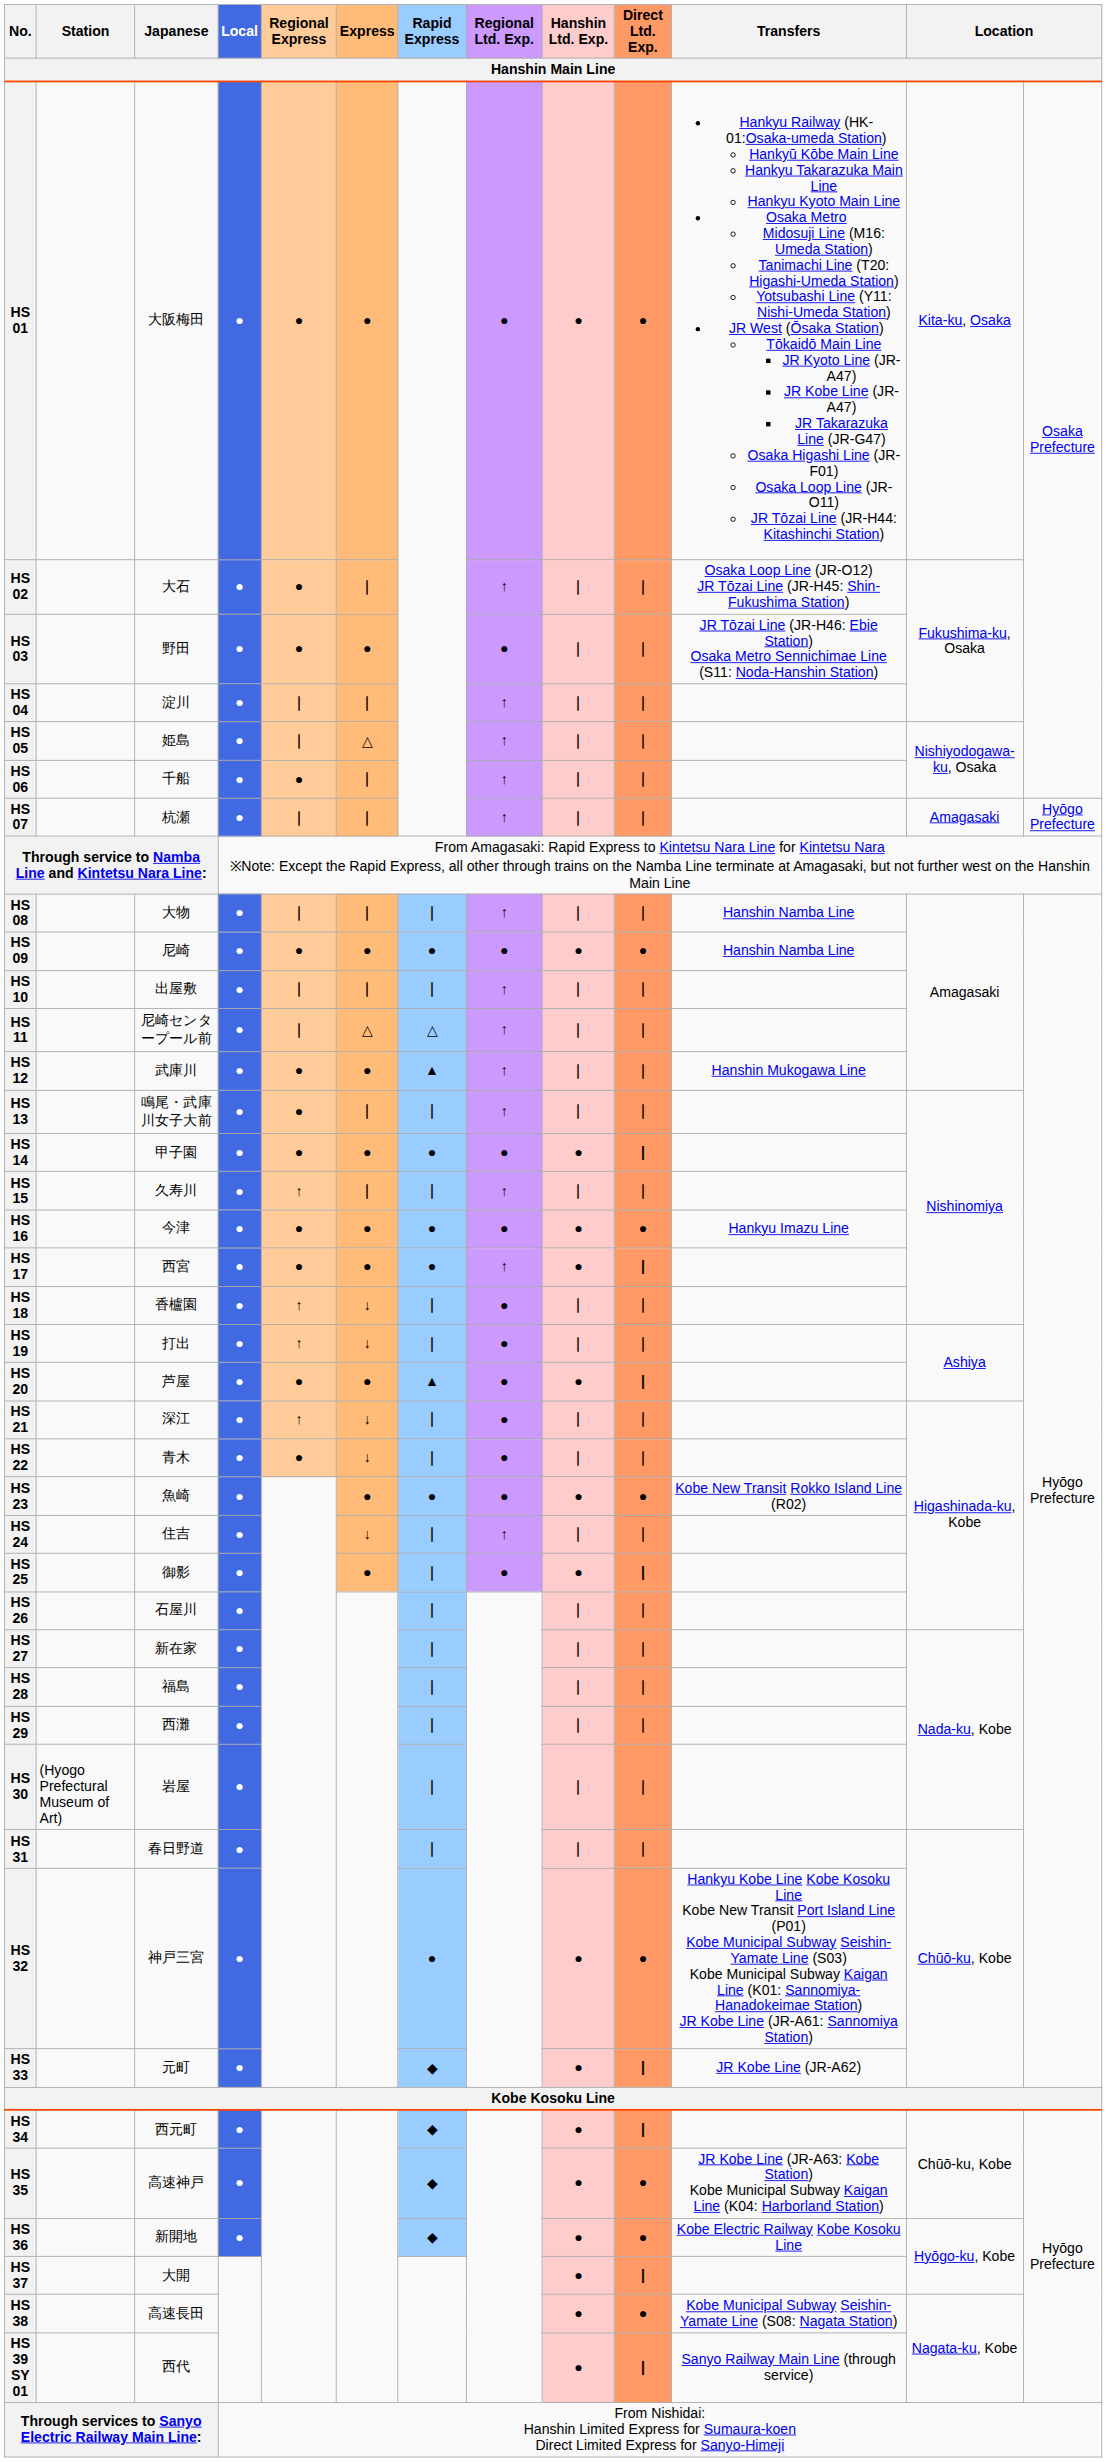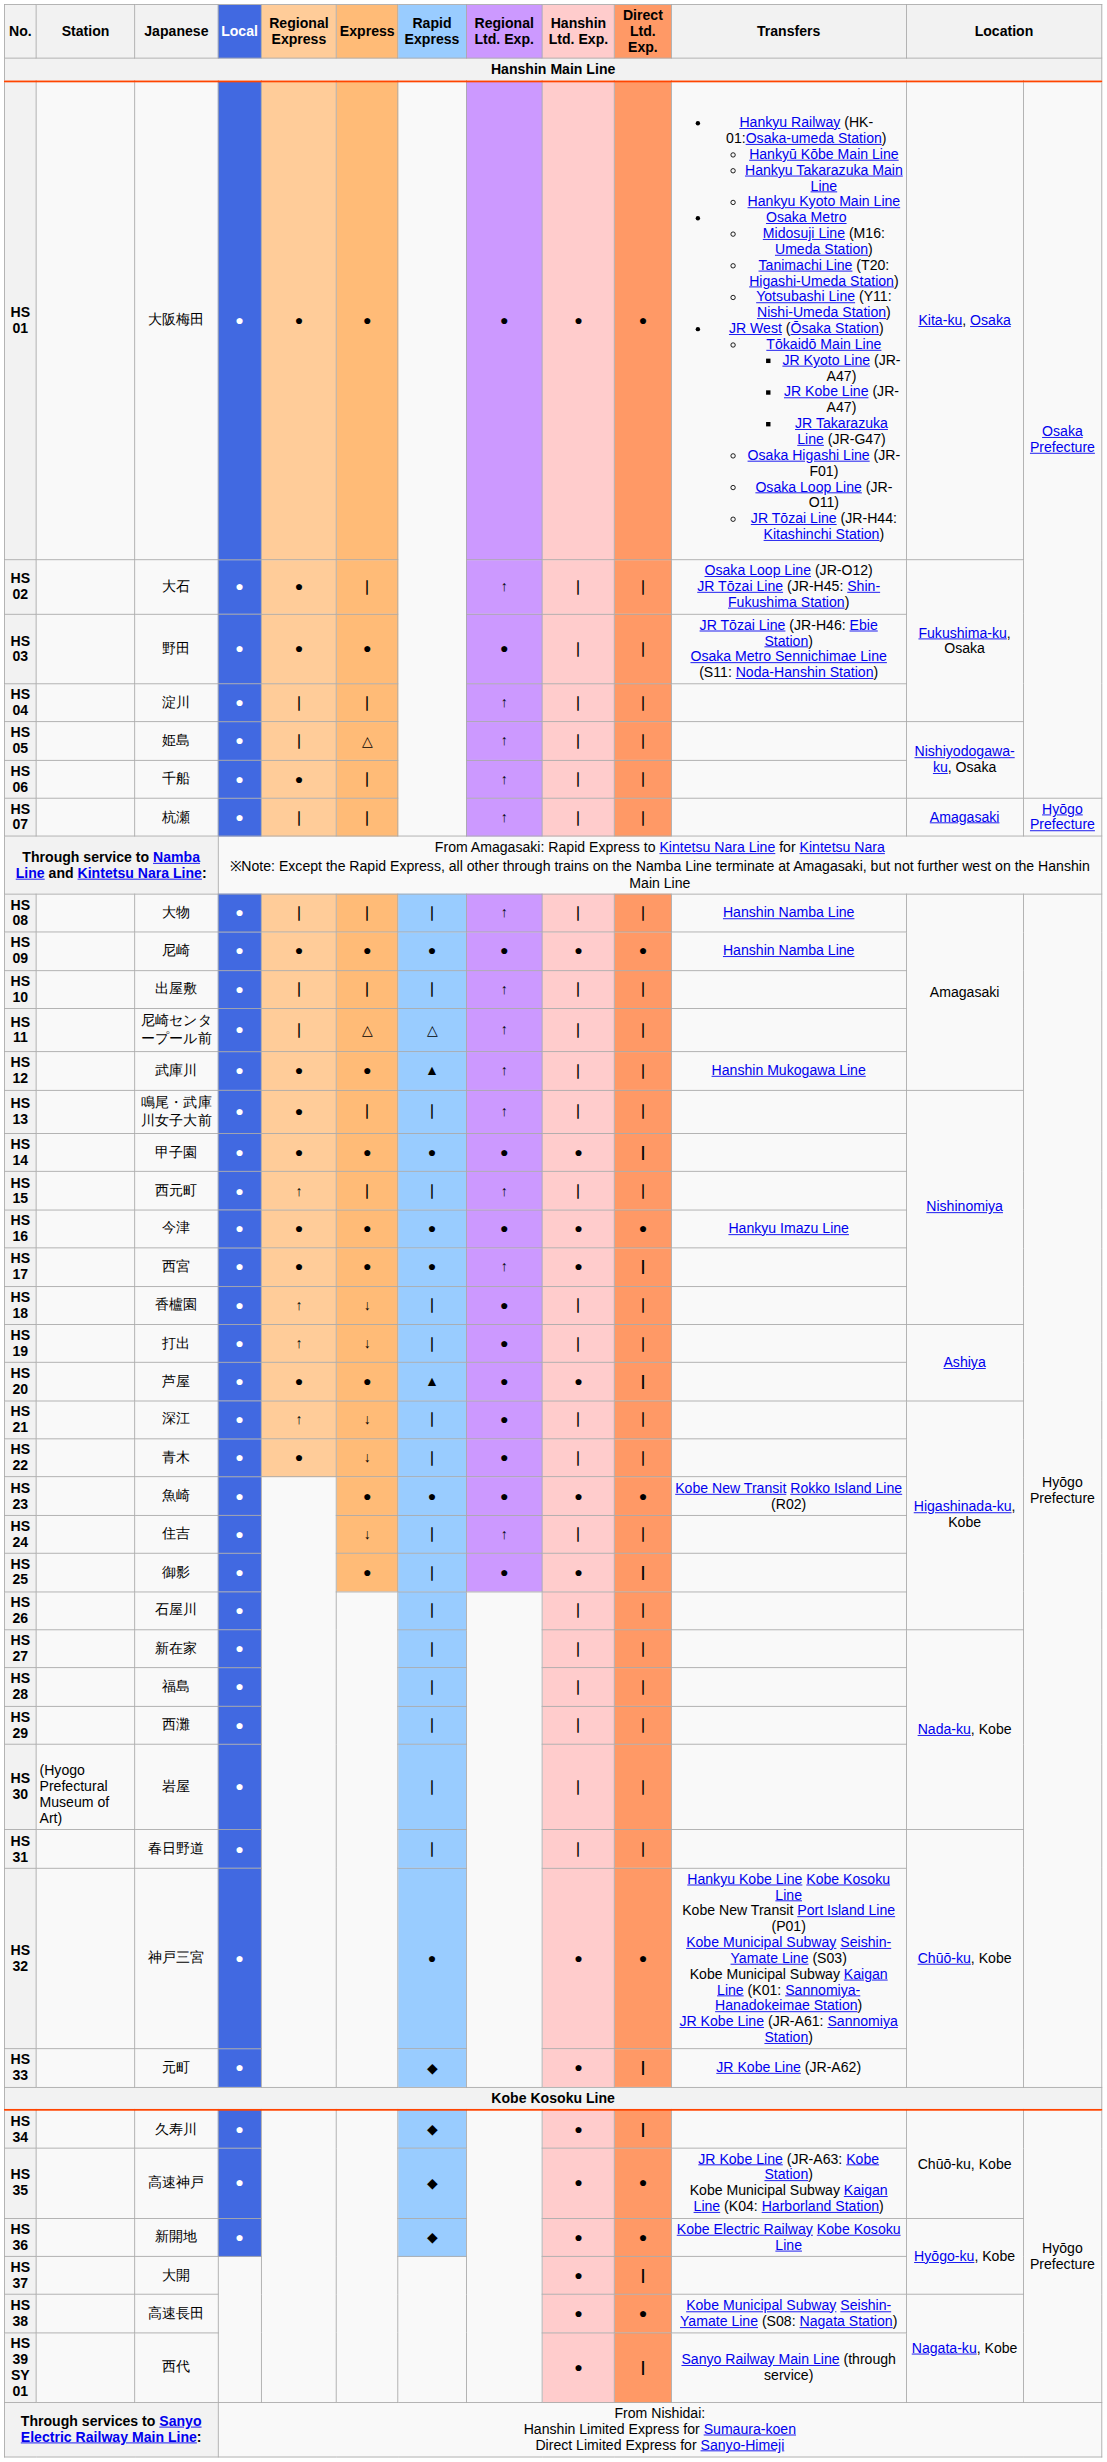HS 15 | Japanese / Hanshin Main Line: 久寿川 -> 西元町
HS 34 | Japanese / Hanshin Main Line: 西元町 -> 久寿川
